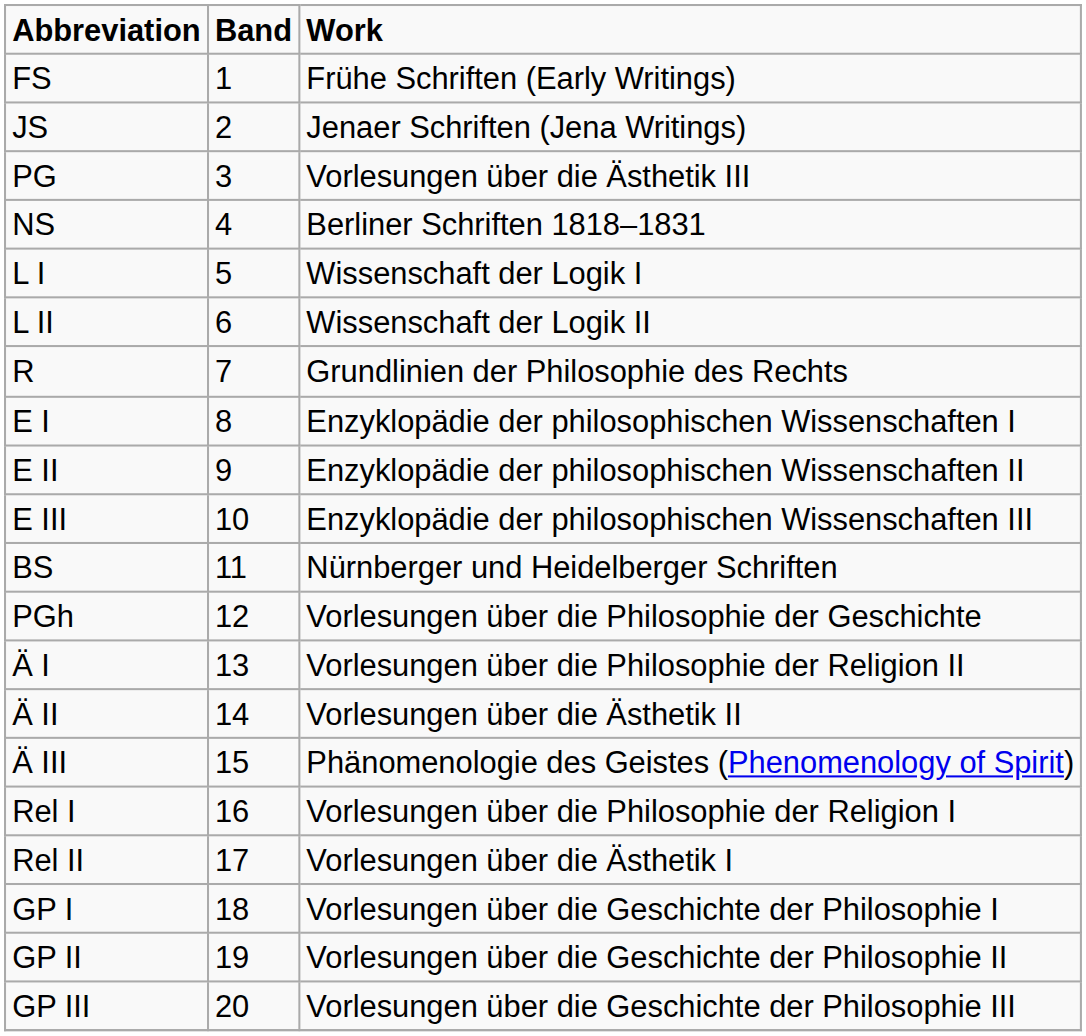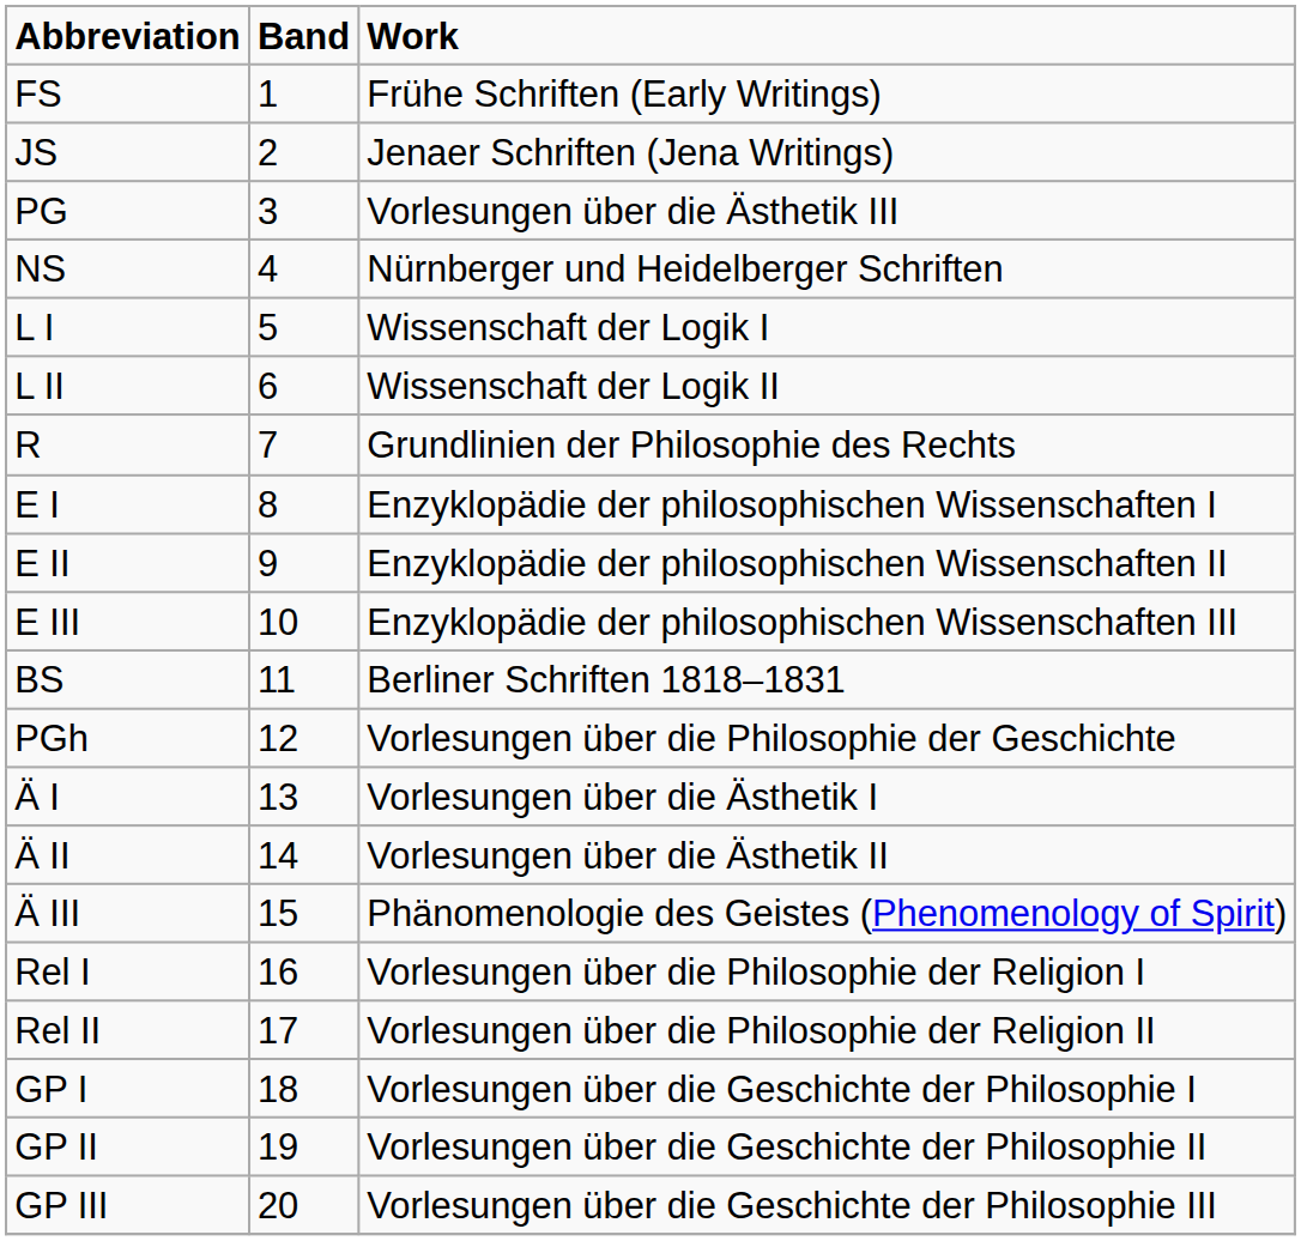NS | Work: Berliner Schriften 1818–1831 -> Nürnberger und Heidelberger Schriften
BS | Work: Nürnberger und Heidelberger Schriften -> Berliner Schriften 1818–1831
Ä I | Work: Vorlesungen über die Philosophie der Religion II -> Vorlesungen über die Ästhetik I
Rel II | Work: Vorlesungen über die Ästhetik I -> Vorlesungen über die Philosophie der Religion II
